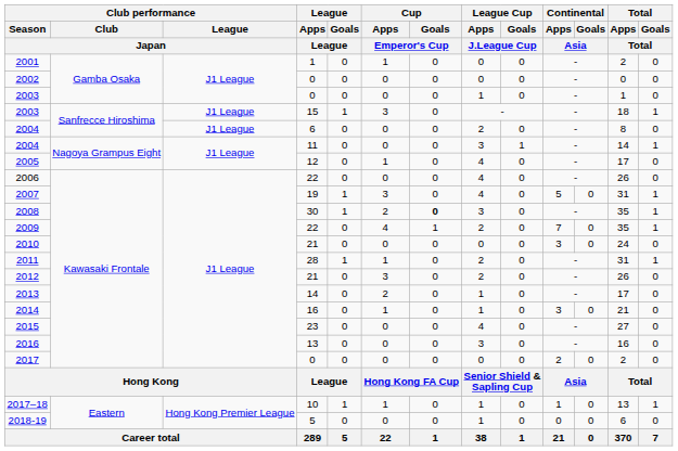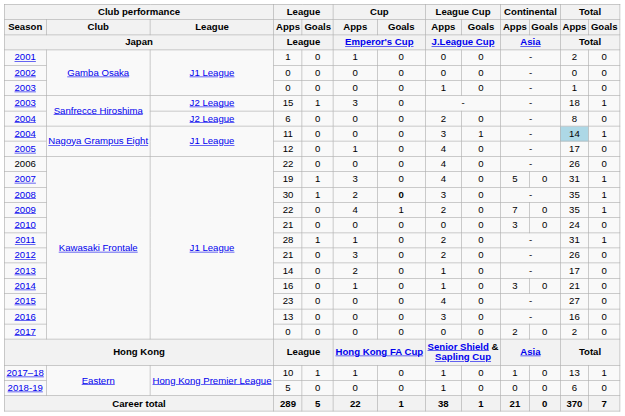2003 / 15 | Club performance / League / Japan: J1 League -> J2 League
2004 / 6 | Club performance / League / Japan: J1 League -> J2 League
2004 / 11 | Total / Apps / Total: no background -> lightblue background
